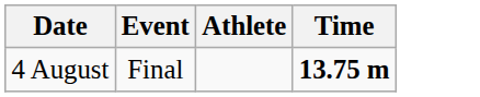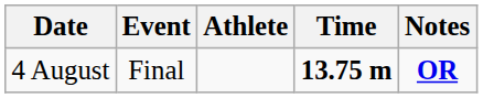+ column: Notes | OR
